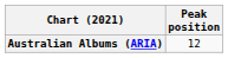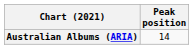Australian Albums (ARIA) | Peak position: 12 -> 14
